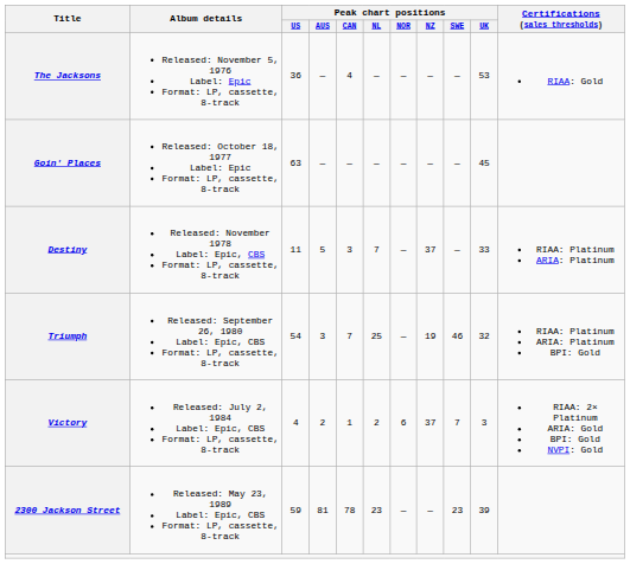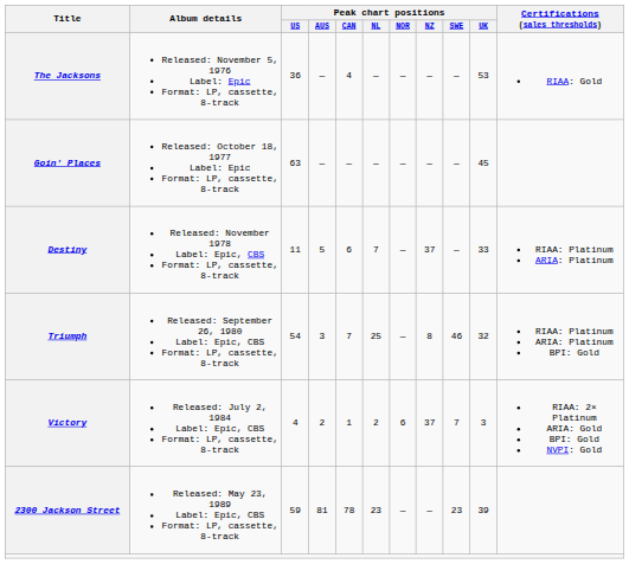Destiny | Peak chart positions / CAN: 3 -> 6
Triumph | Peak chart positions / NZ: 19 -> 8
